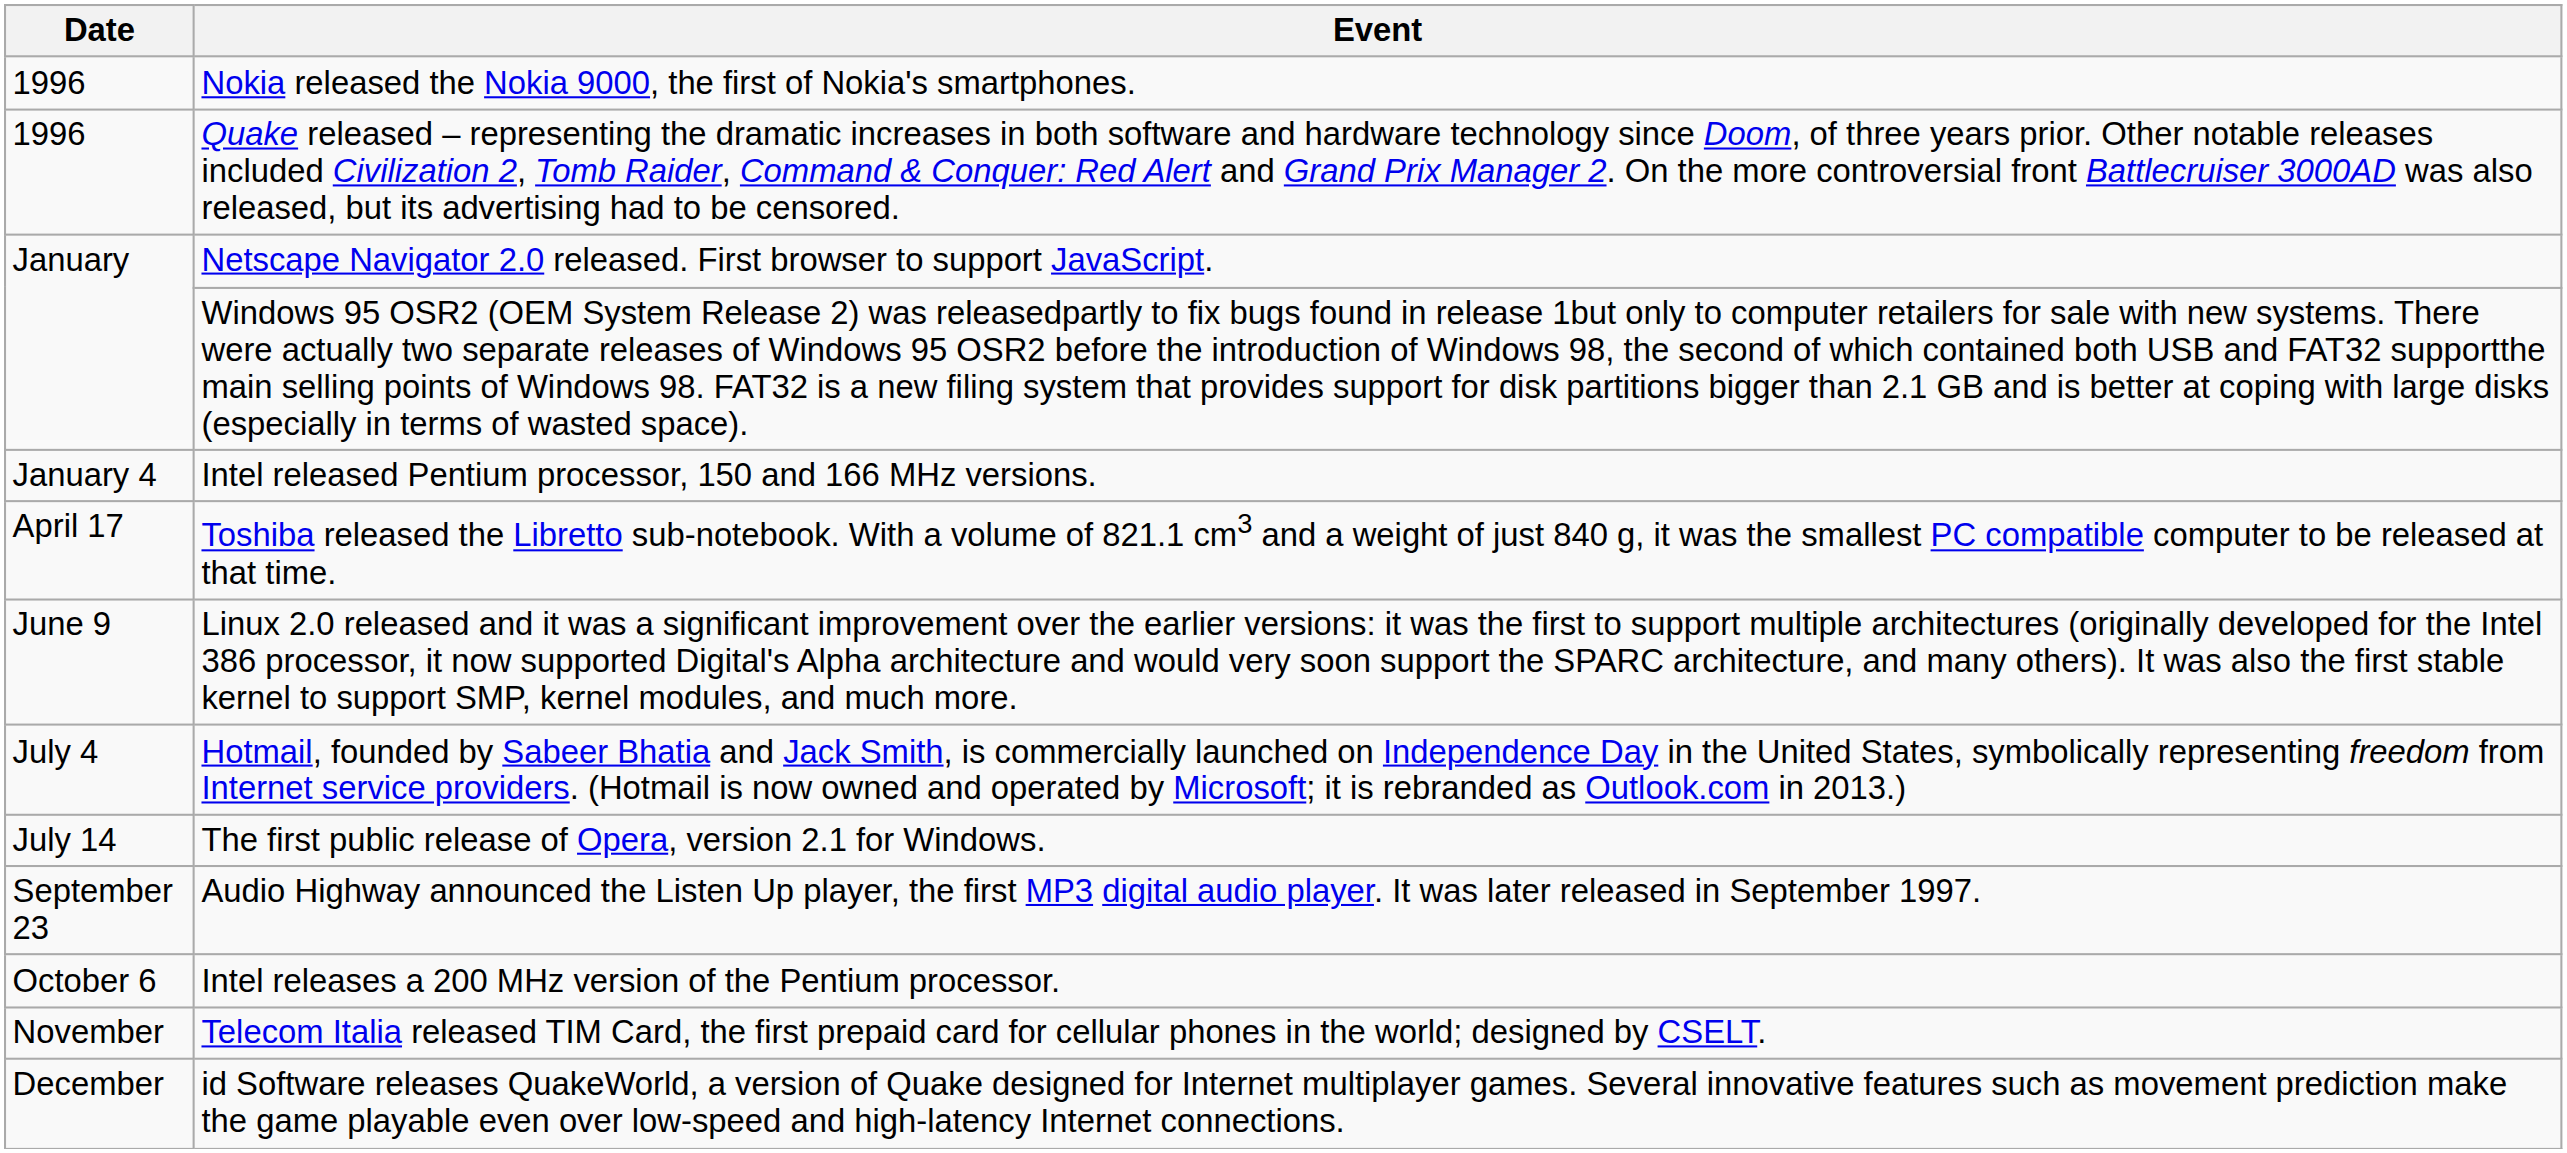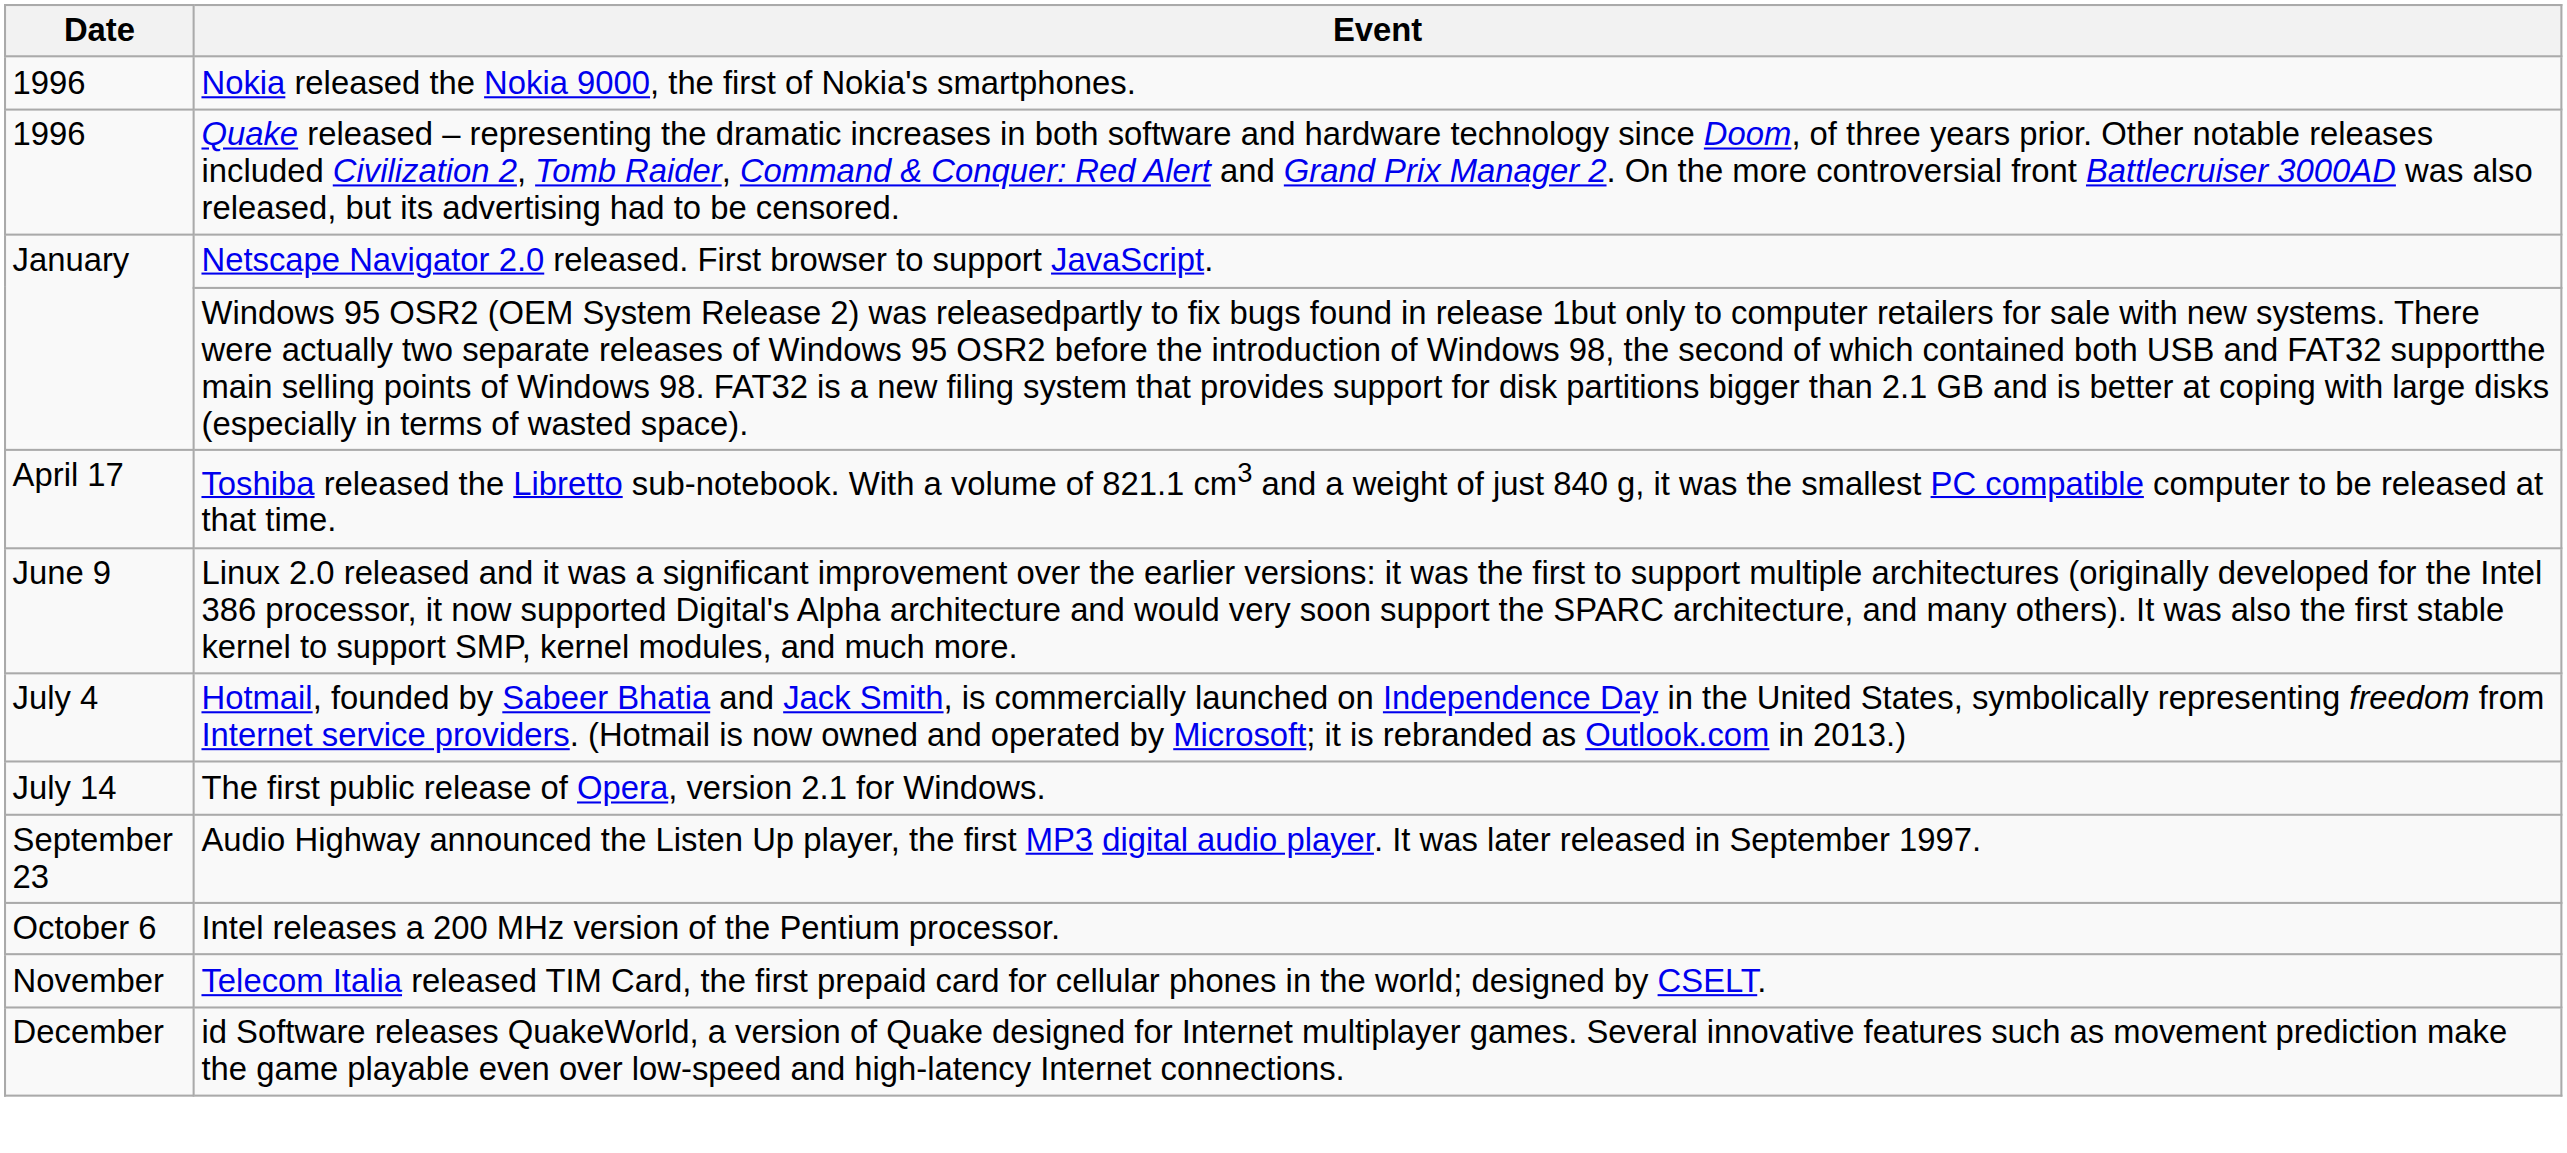- row: January 4 | Intel released Pentium processor, 150 and 166 MHz versions.
